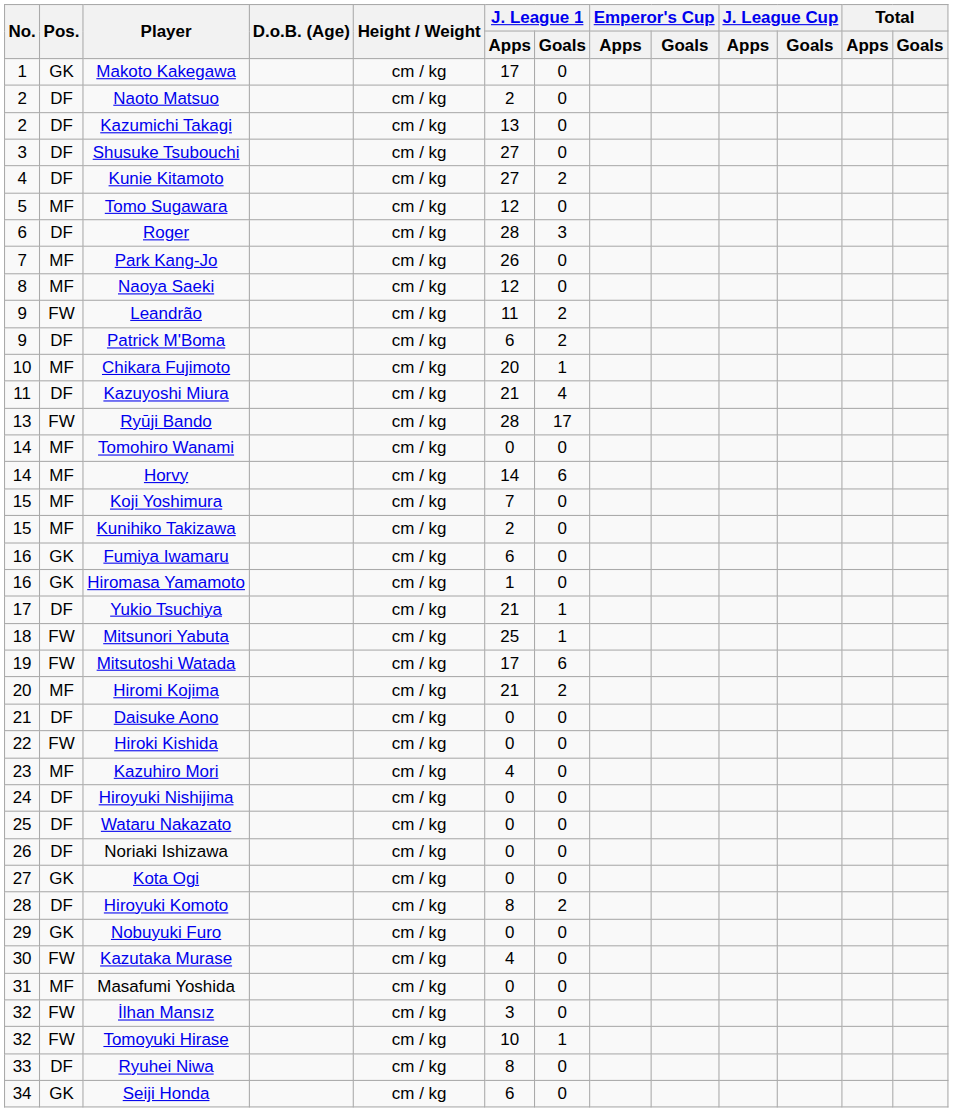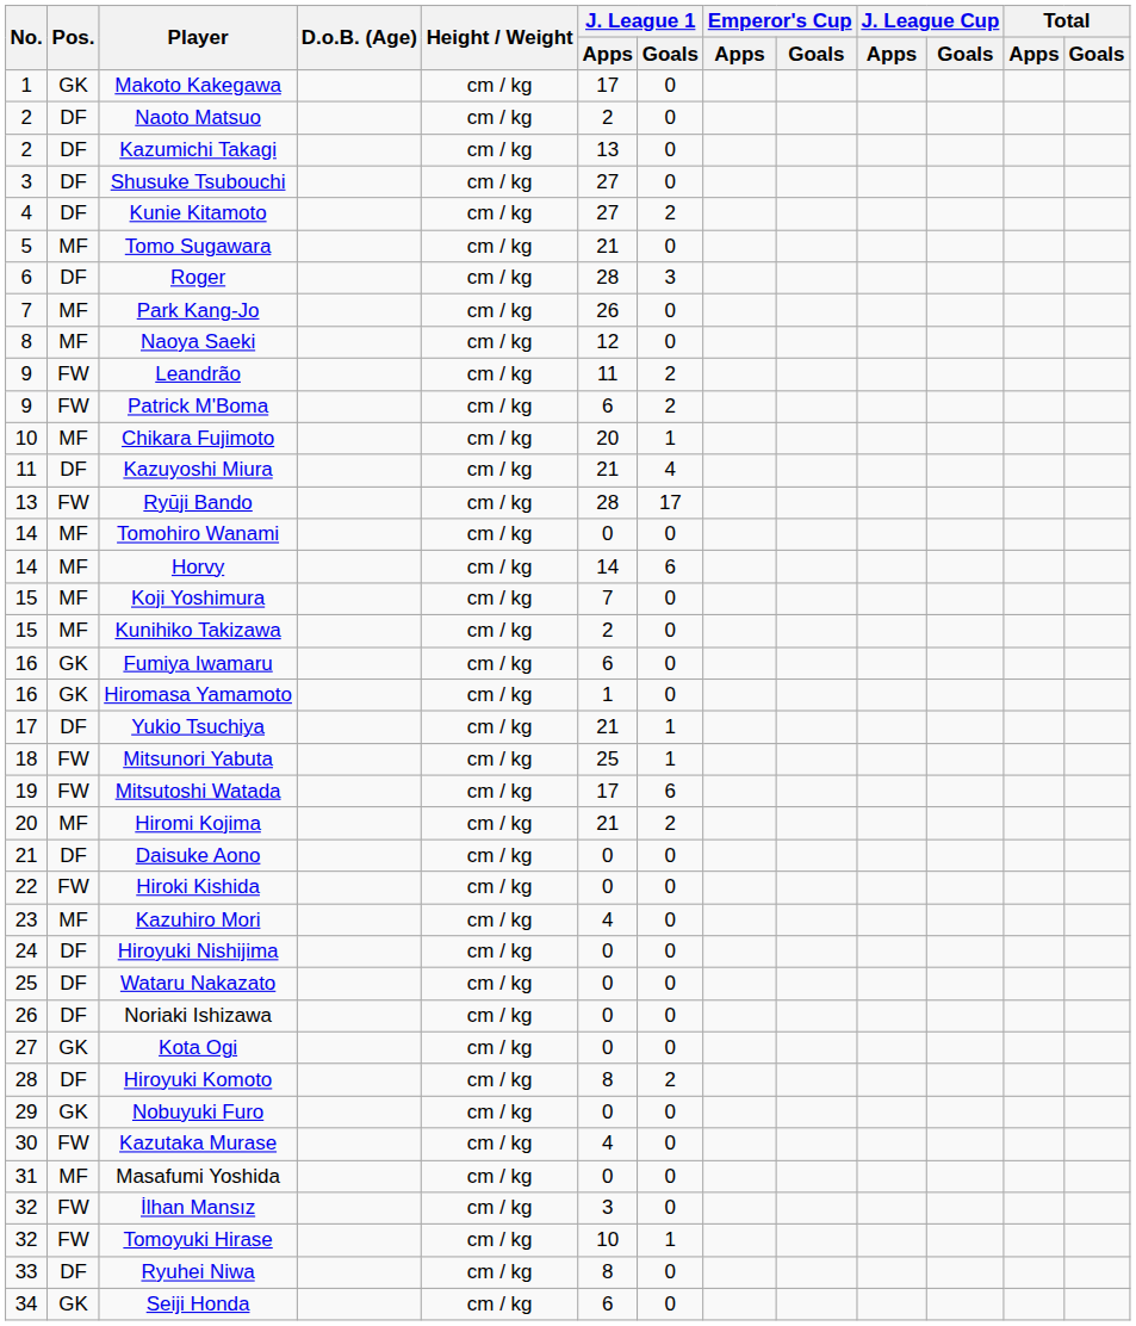Tomo Sugawara | J. League 1 / Apps: 12 -> 21
Patrick M'Boma | Pos.: DF -> FW
